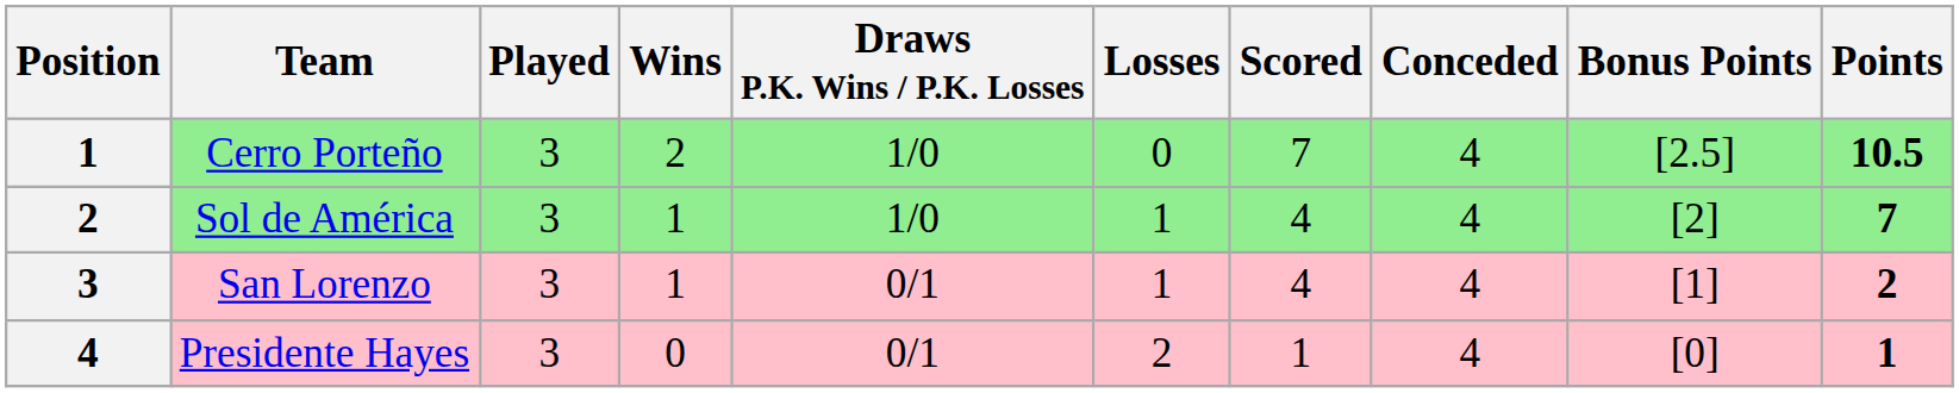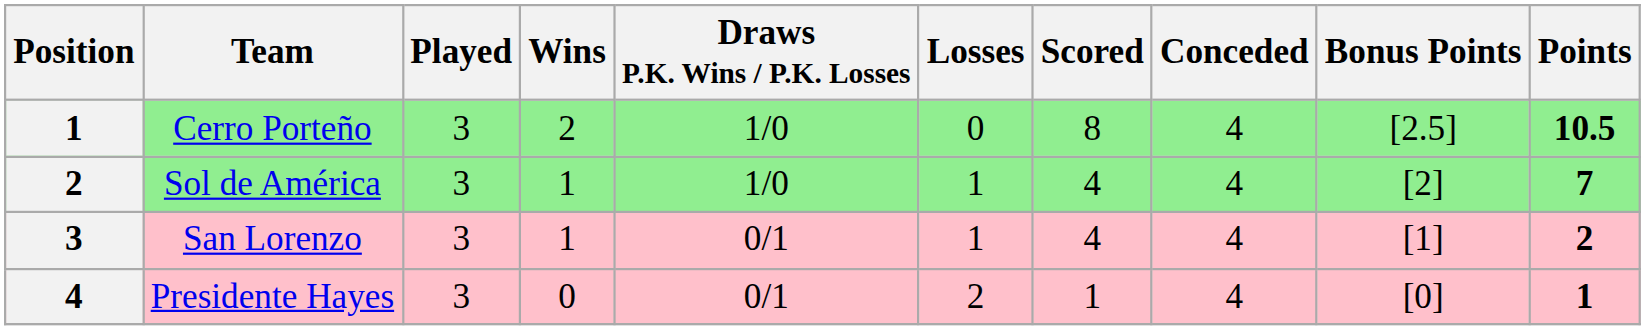Cerro Porteño | Scored: 7 -> 8
